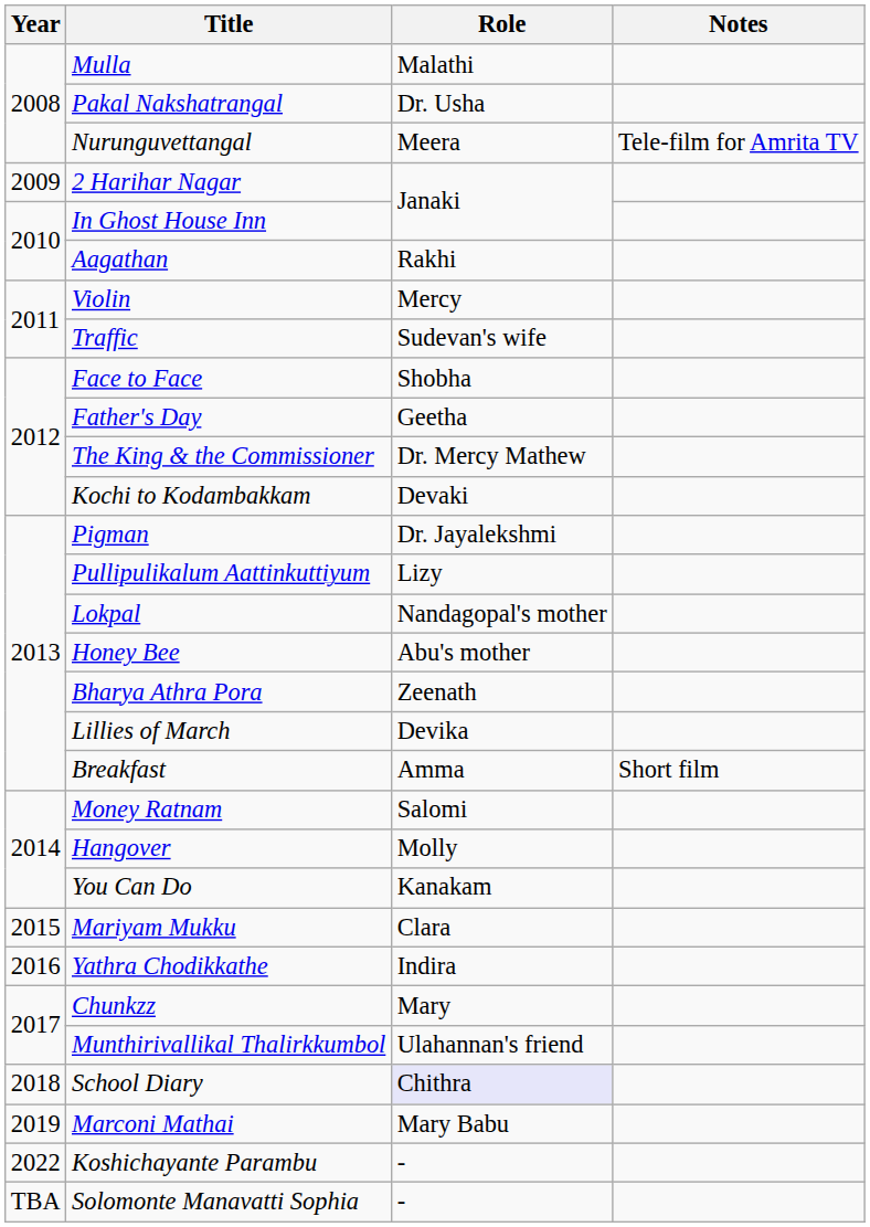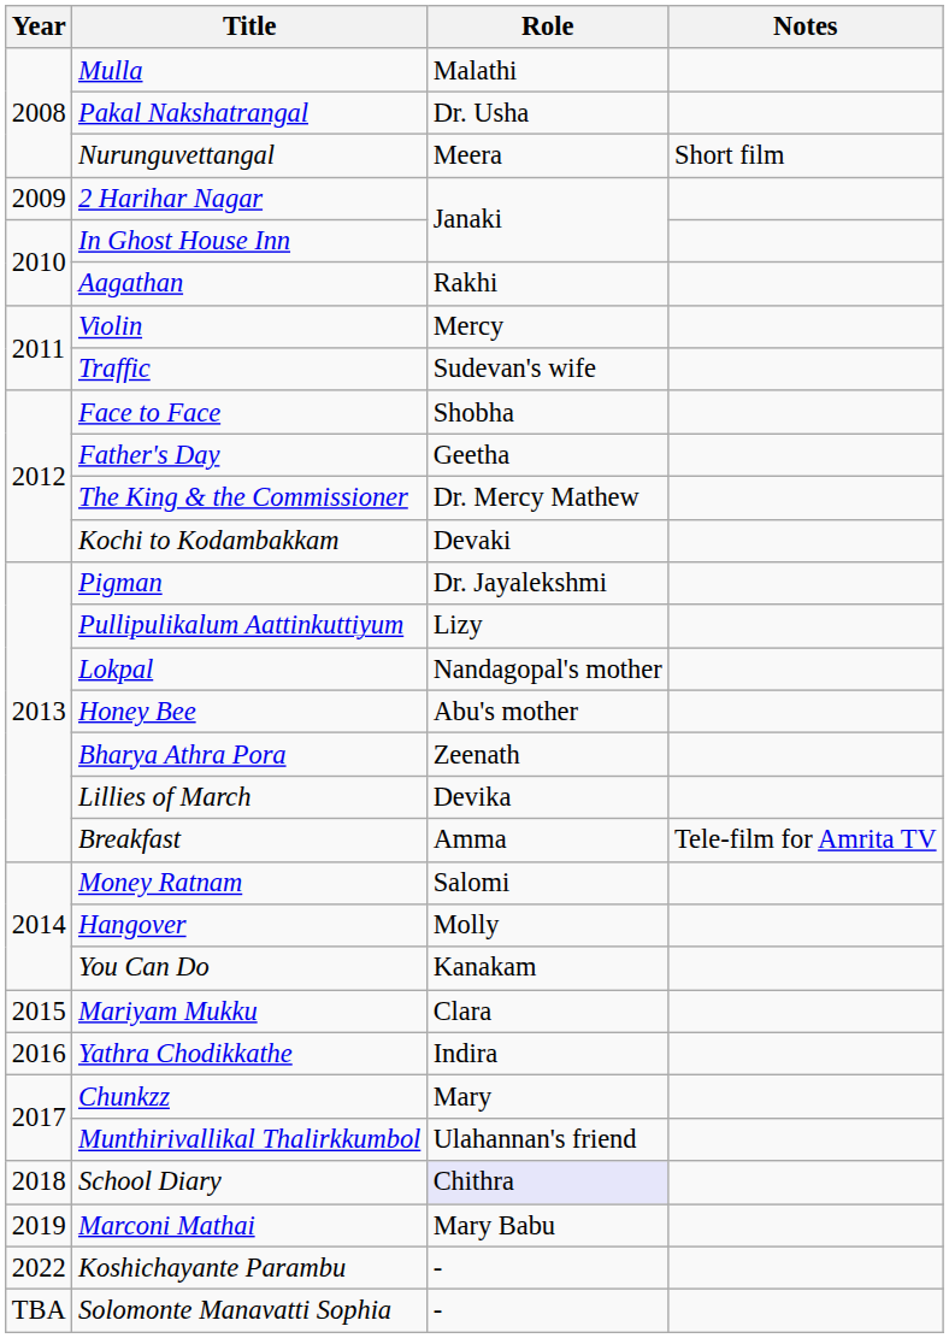Nurunguvettangal | Notes: Tele-film for Amrita TV -> Short film
Breakfast | Notes: Short film -> Tele-film for Amrita TV
